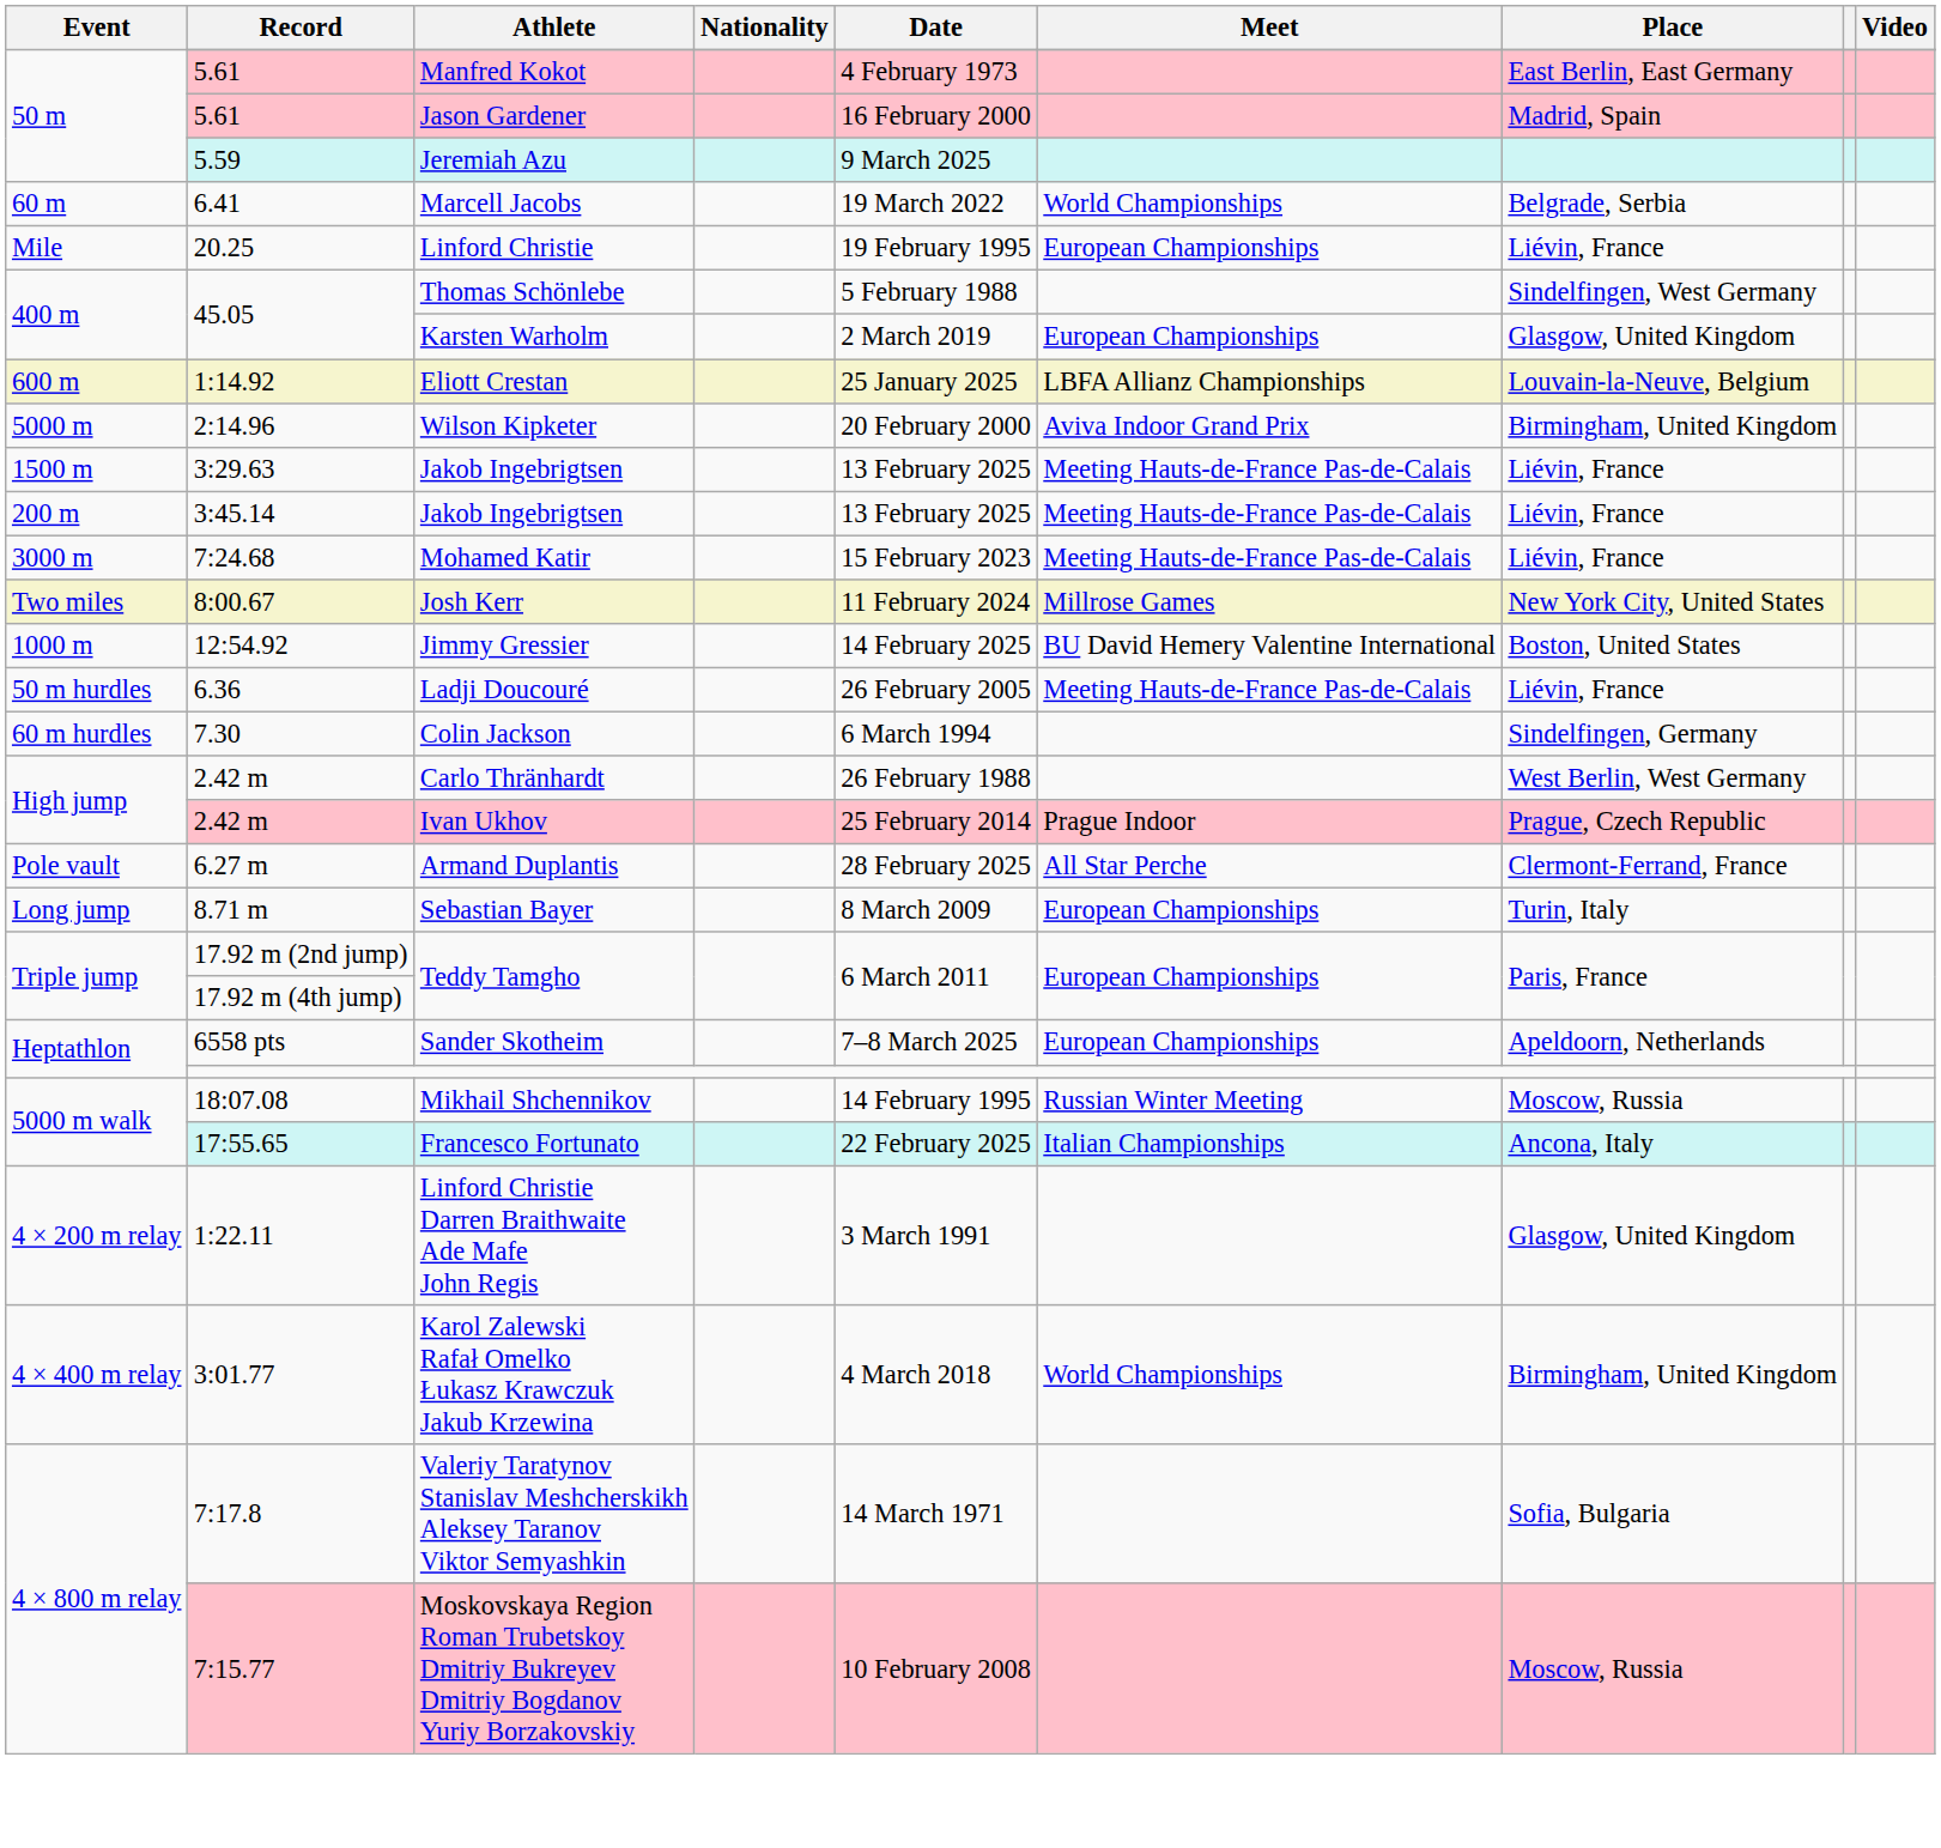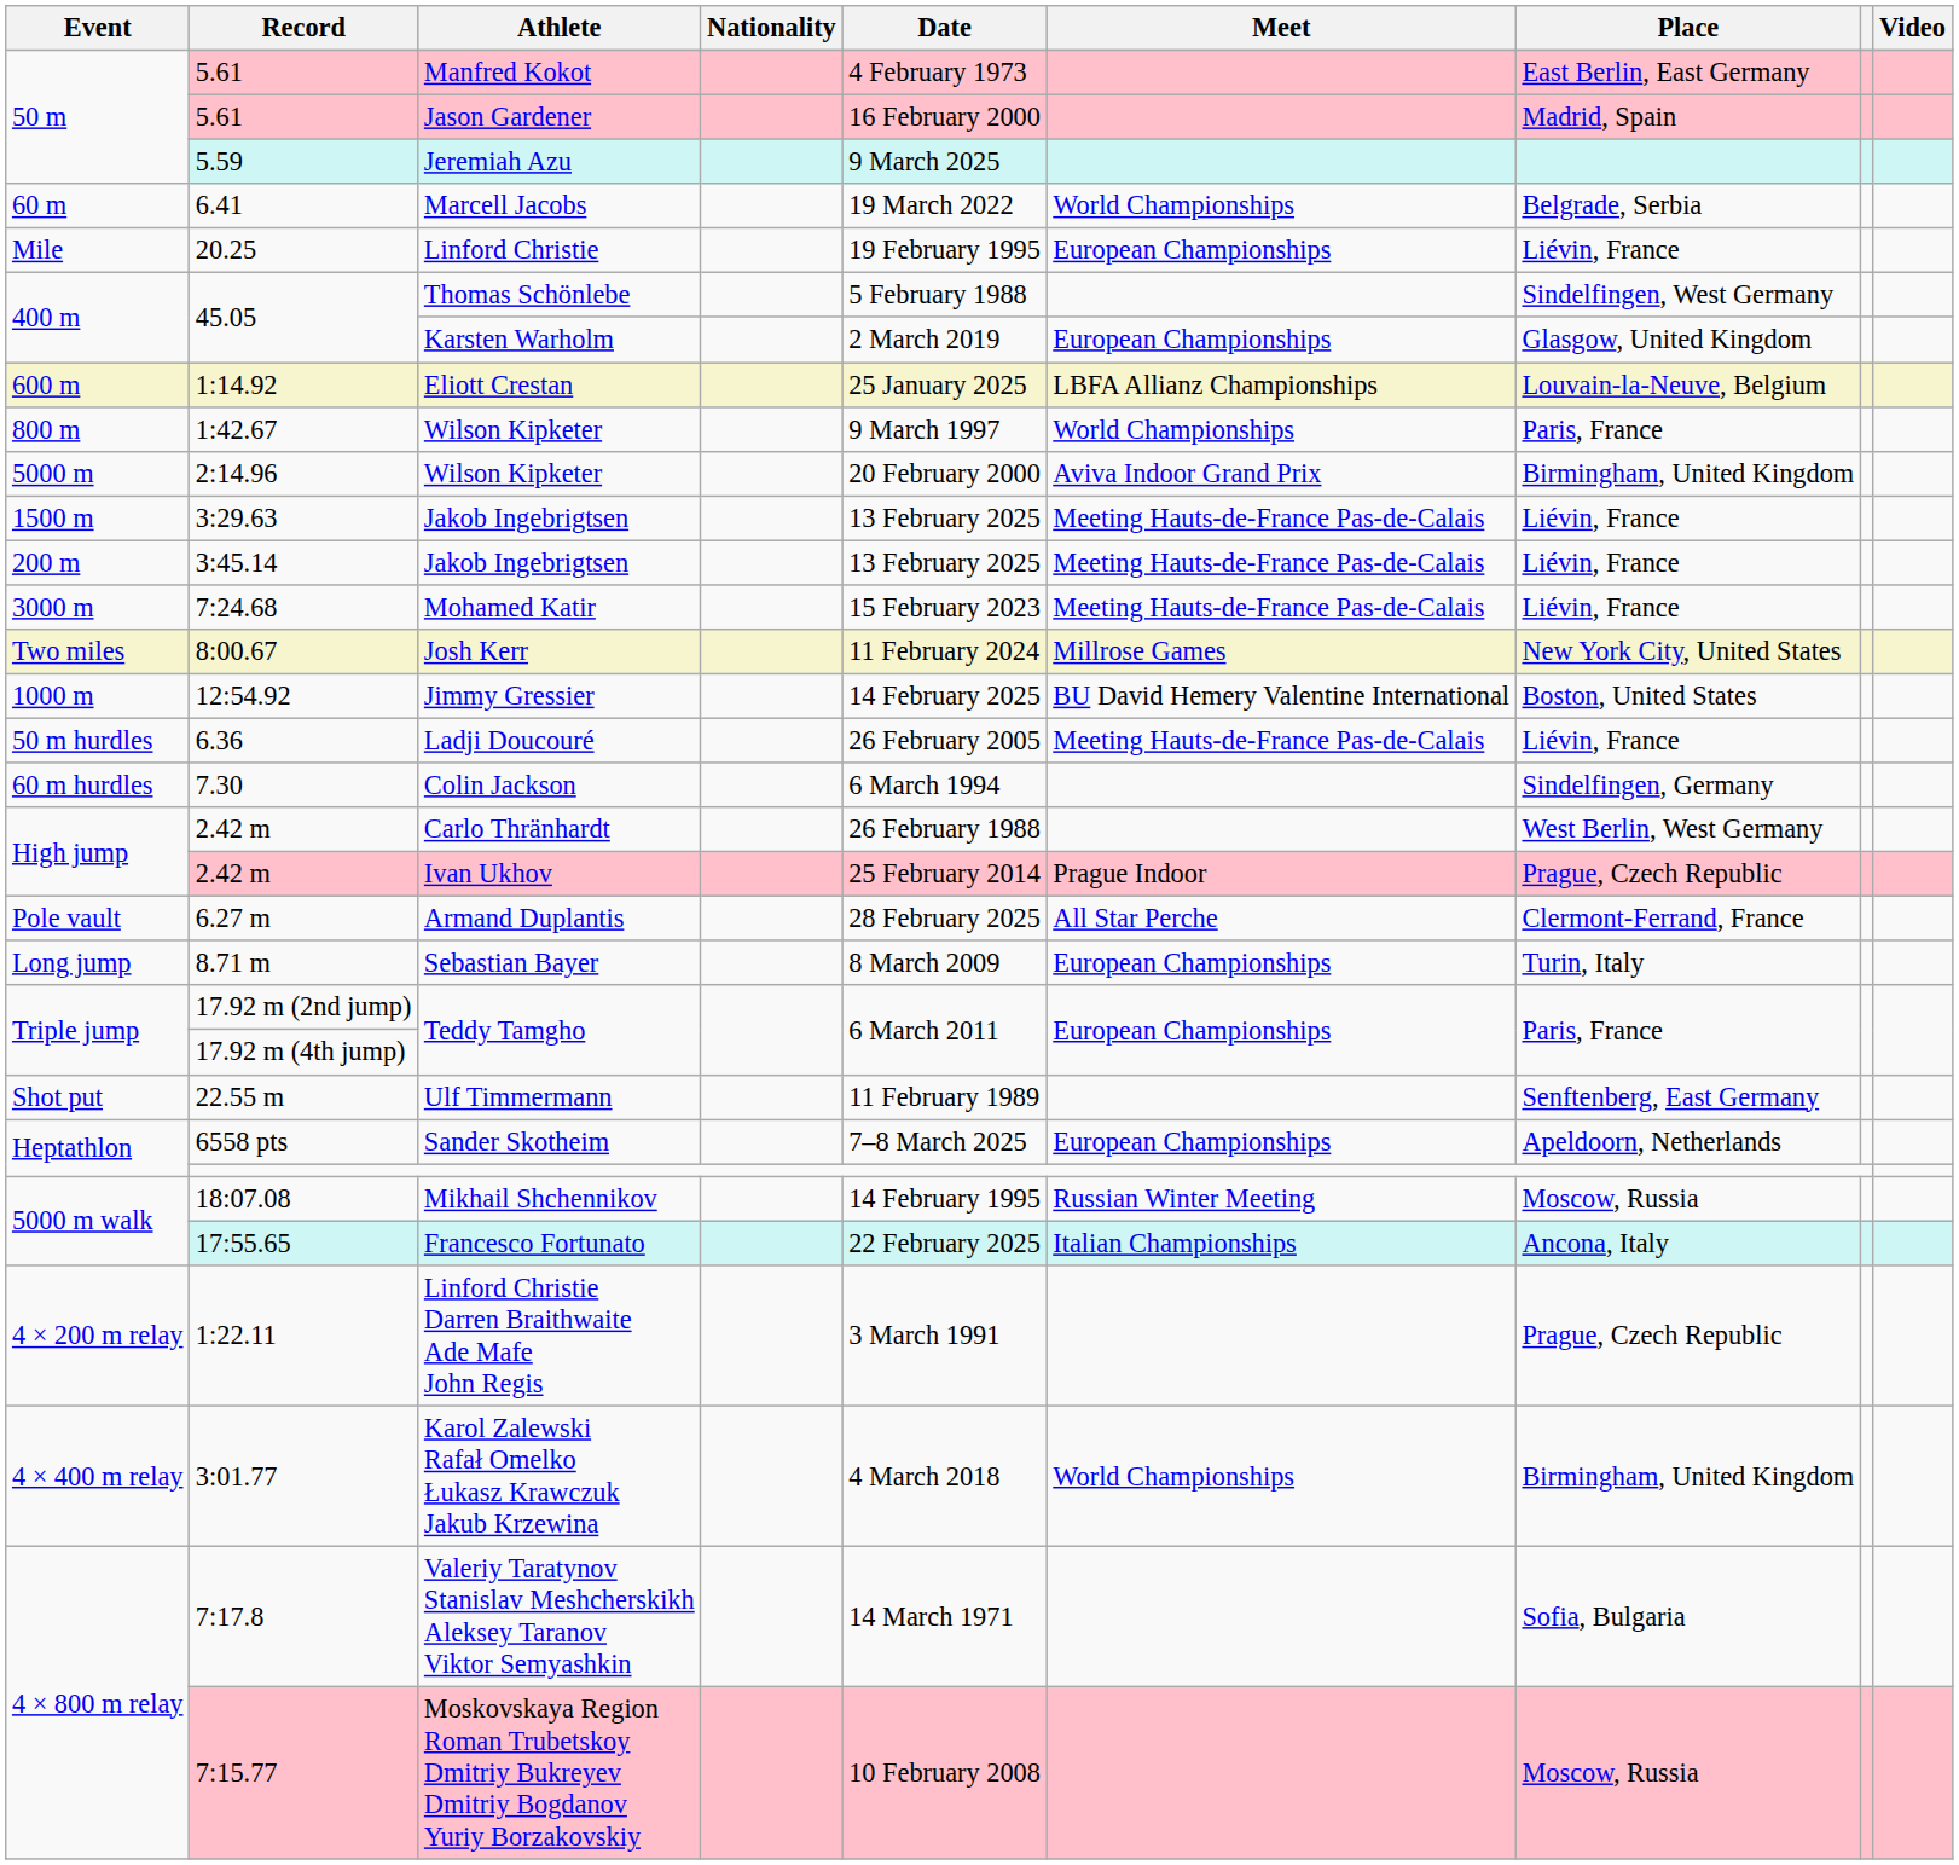+ row: 800 m | 1:42.67 | Wilson Kipketer | 9 March 1997 | World Championships | Paris, France
+ row: Shot put | 22.55 m | Ulf Timmermann | 11 February 1989 | Senftenberg, East Germany
1:22.11 | Place: Glasgow, United Kingdom -> Prague, Czech Republic
